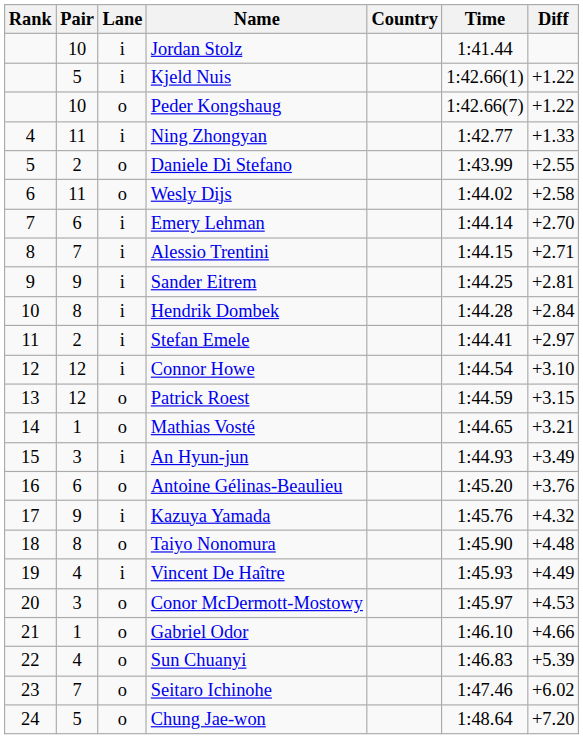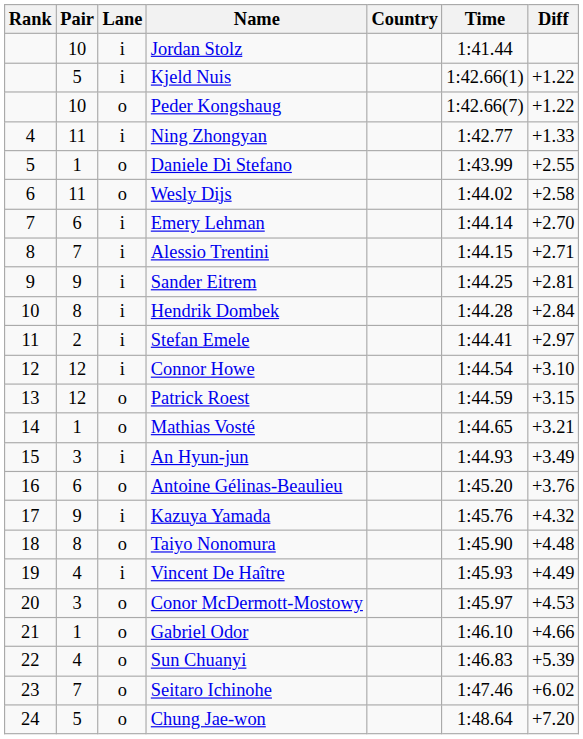Daniele Di Stefano | Pair: 2 -> 1
